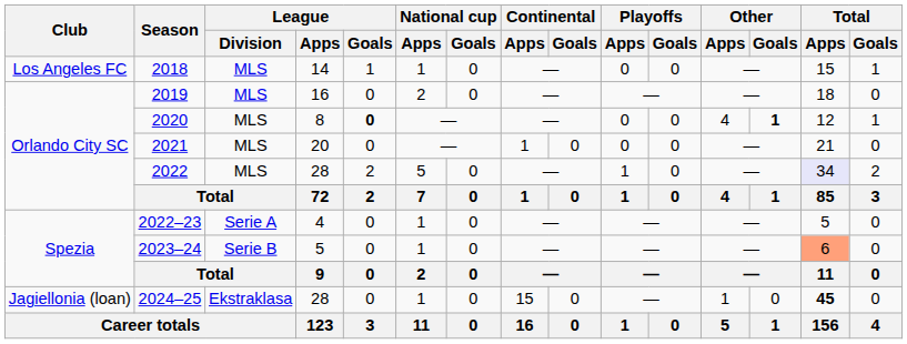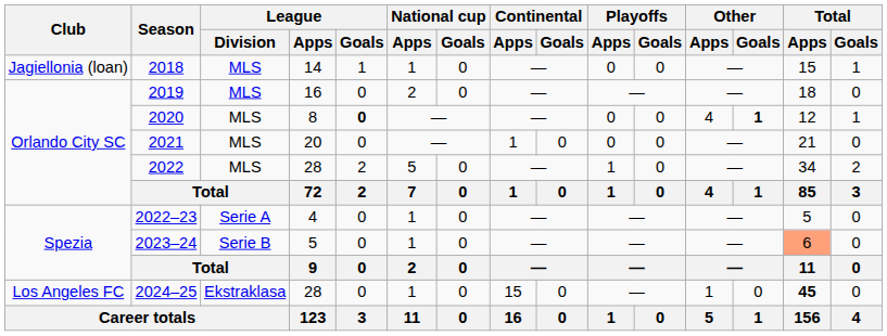2018 | Club: Los Angeles FC -> Jagiellonia (loan)
2022 | Total / Apps: lavender background -> no background
2024–25 | Club: Jagiellonia (loan) -> Los Angeles FC
